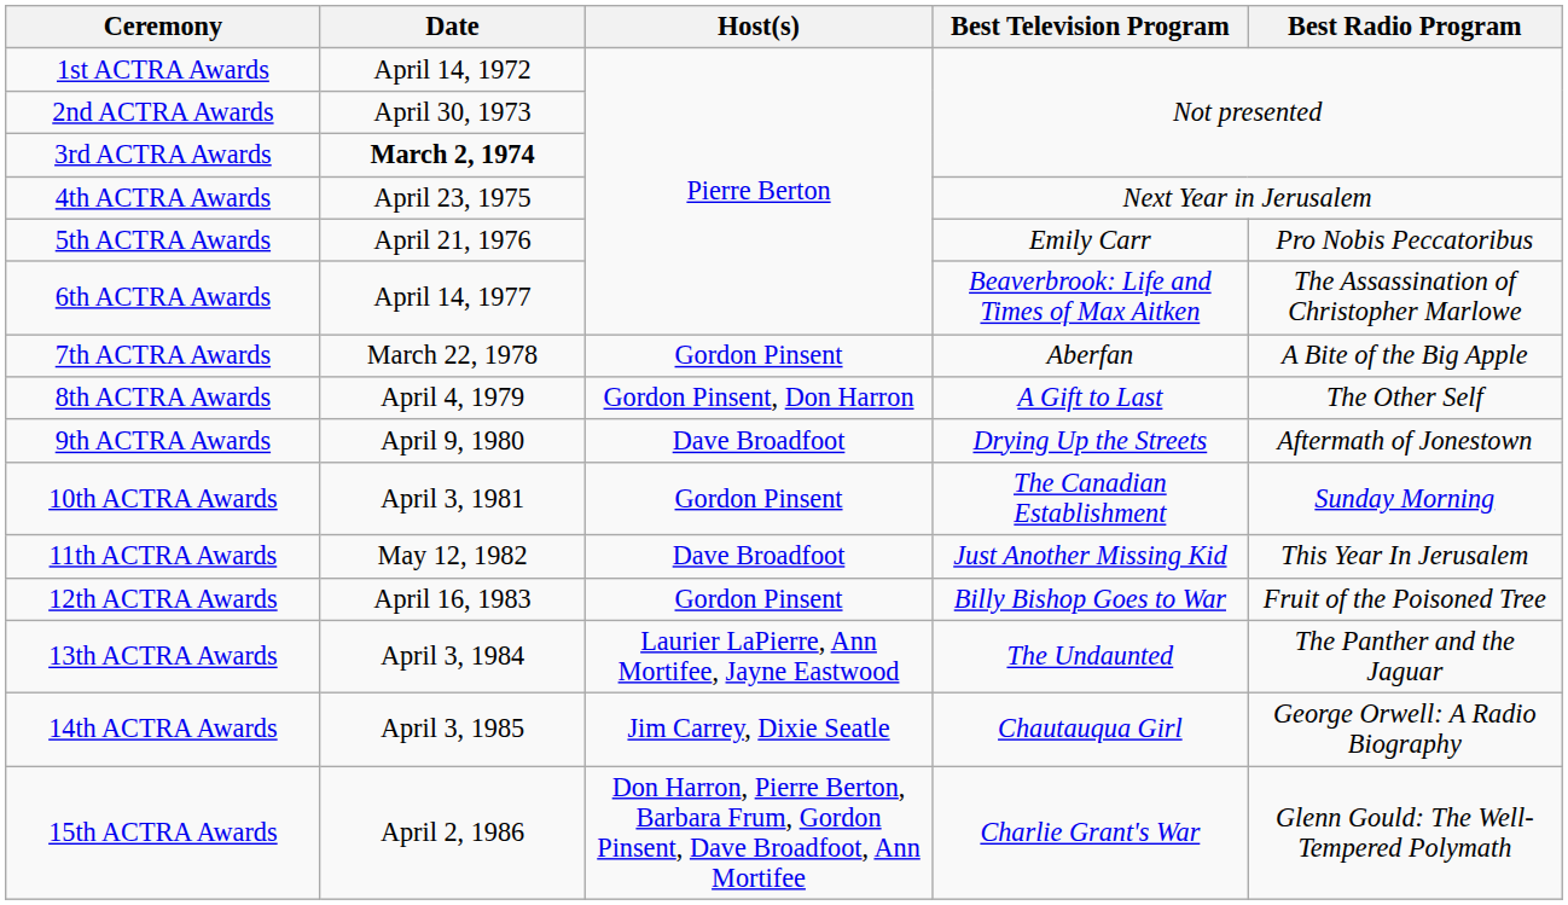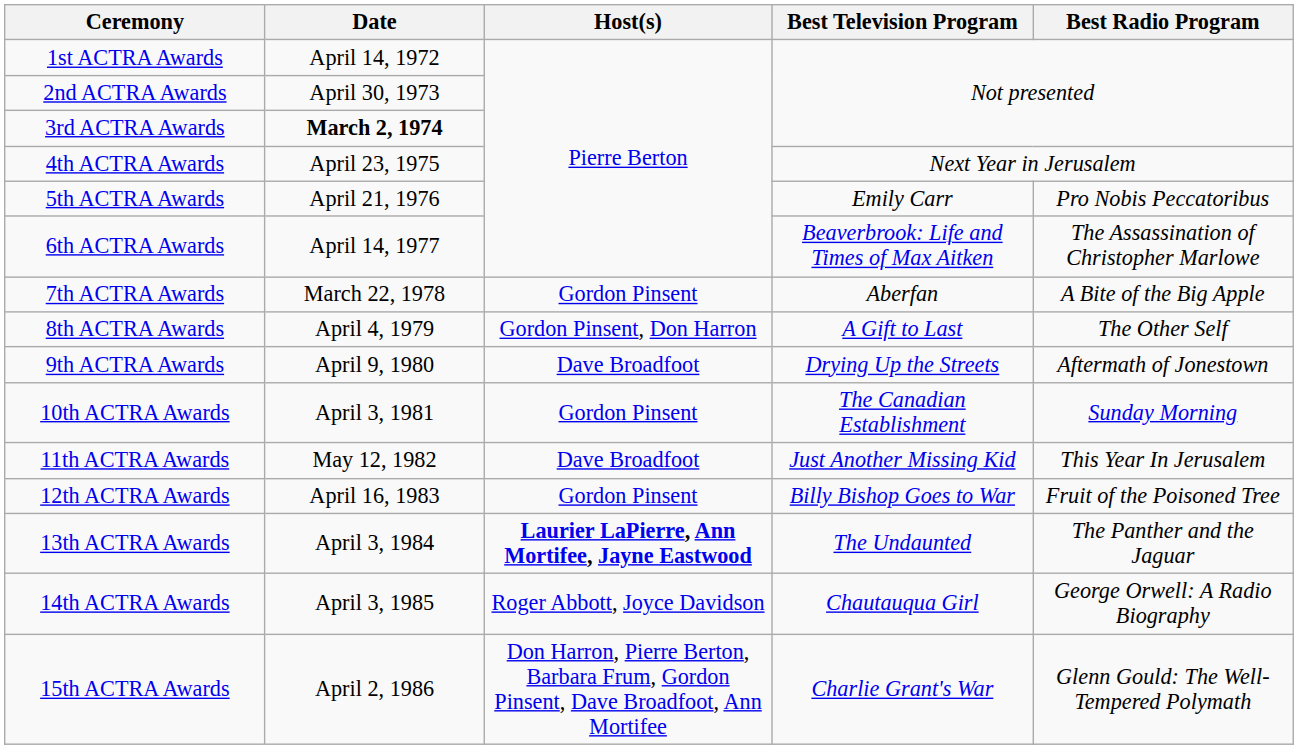13th ACTRA Awards | Host(s): normal -> bold
14th ACTRA Awards | Host(s): Jim Carrey, Dixie Seatle -> Roger Abbott, Joyce Davidson
